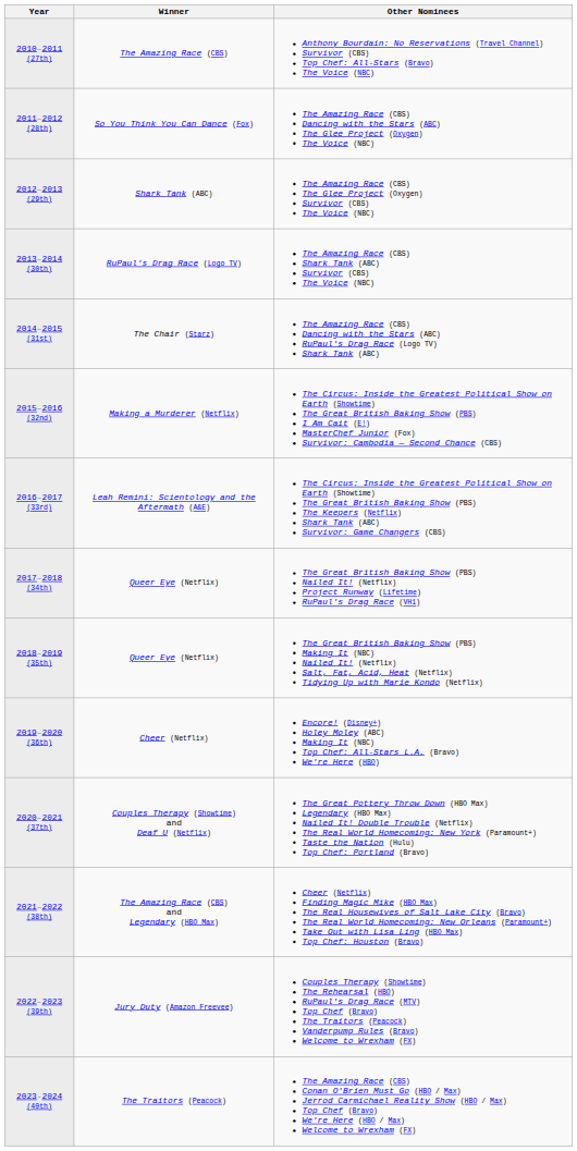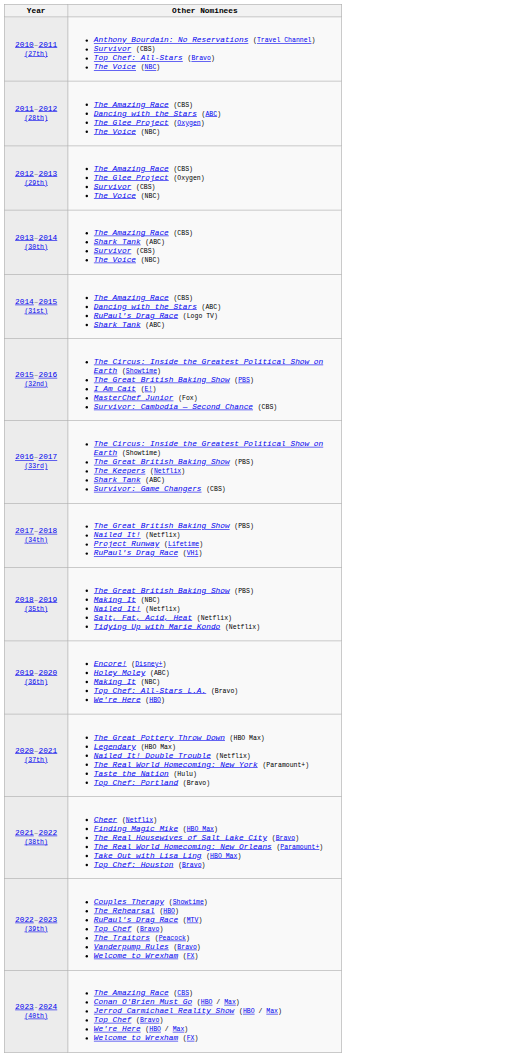- column: Winner | The Amazing Race (CBS) | So You Think You Can Dance (Fox) | Shark Tank (ABC) | RuPaul's Drag Race (Logo TV) | The Chair (Starz) | Making a Murderer (Netflix) | Leah Remini: Scientology and the Aftermath (A&E) | Queer Eye (Netflix) | Queer Eye (Netflix) | Cheer (Netflix) | Couples Therapy (Showtime) and Deaf U (Netflix) | The Amazing Race (CBS) and Legendary (HBO Max) | Jury Duty (Amazon Freevee) | The Traitors (Peacock)
